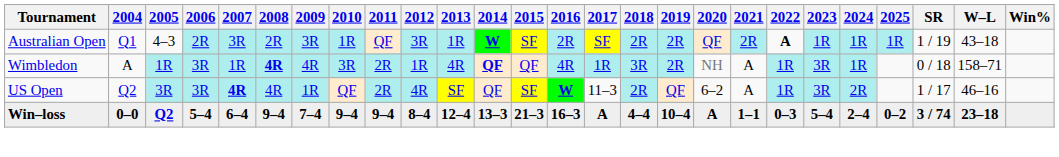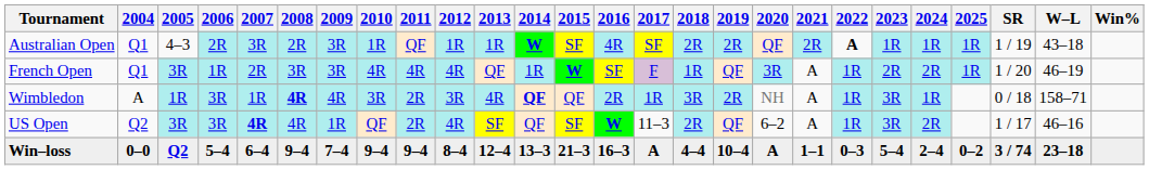Australian Open | 2012: 3R -> 1R
Australian Open | 2016: 2R -> 4R
+ row: French Open | Q1 | 3R | 1R | 2R | 3R | 3R | 4R | 4R | 4R | QF | 1R | W | SF | F | 1R | QF | 3R | A | 1R | 2R | 2R | 1R | 1 / 20 | 46–19
Wimbledon | 2012: 1R -> 3R
Wimbledon | 2016: 4R -> 2R
